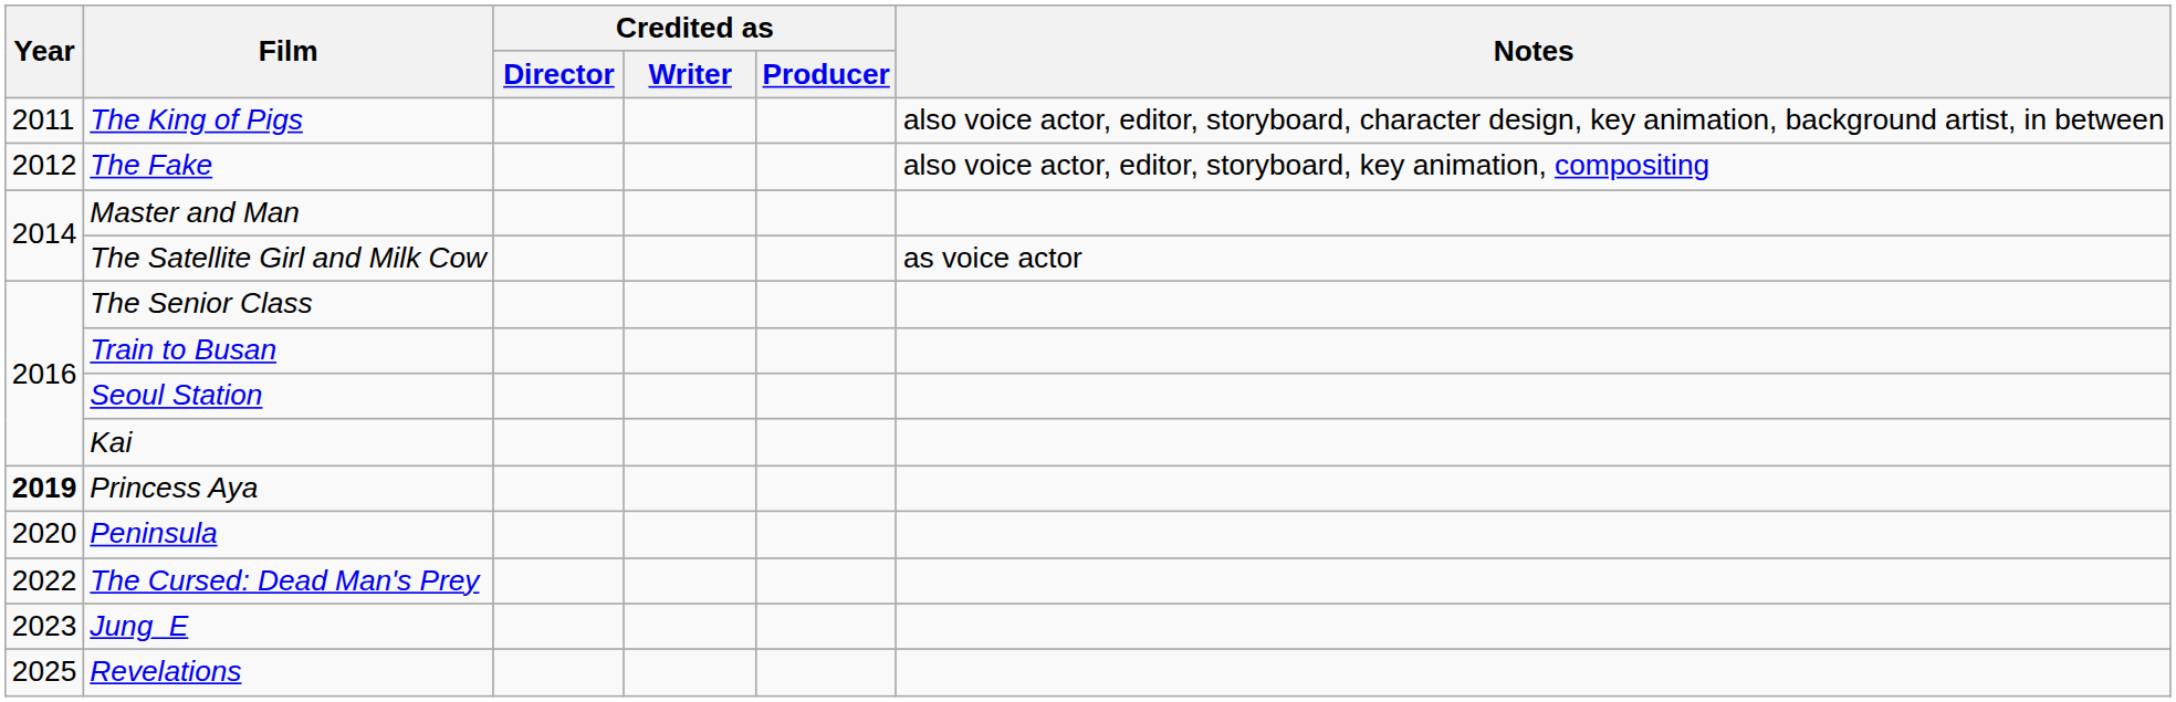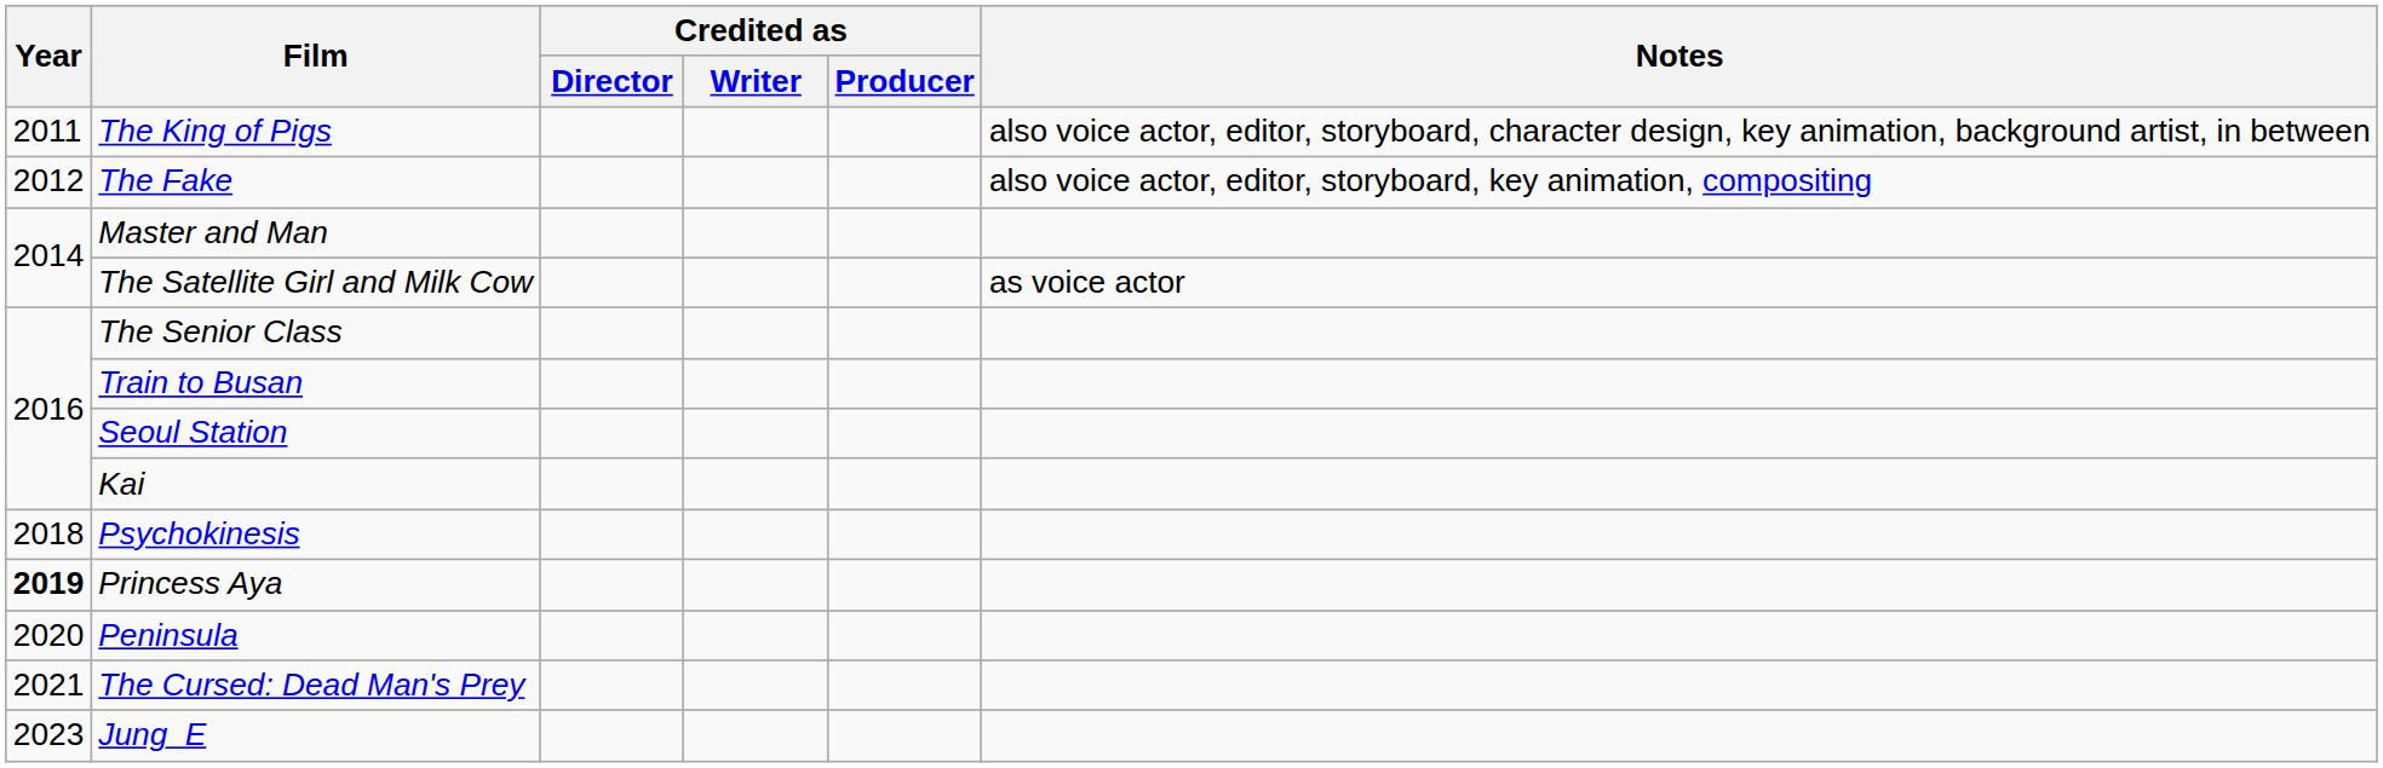+ row: 2018 | Psychokinesis
The Cursed: Dead Man's Prey | Year: 2022 -> 2021
- row: 2025 | Revelations
